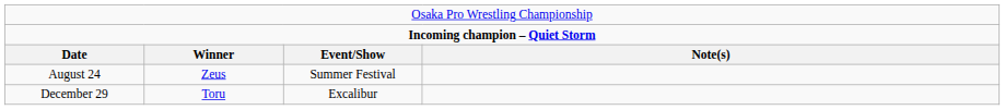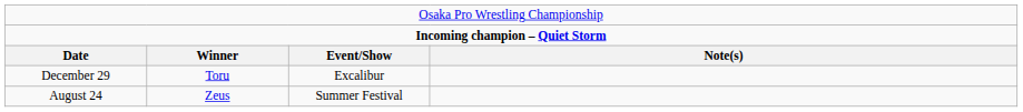rows swapped: August 24 <-> December 29
